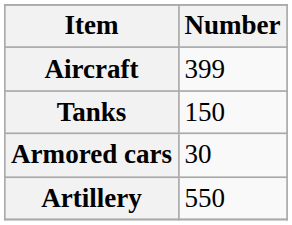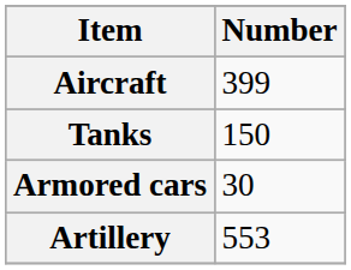Artillery | Number: 550 -> 553
